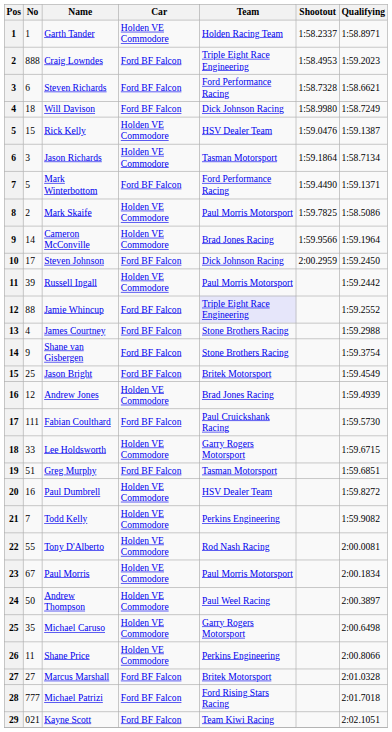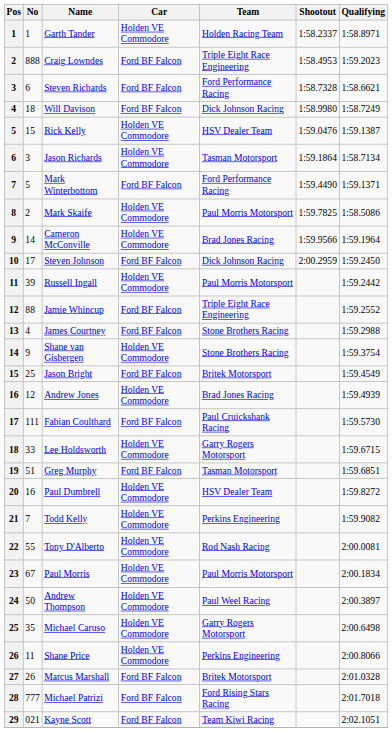Jamie Whincup | Team: lavender background -> no background
Shane van Gisbergen | Car: Ford BF Falcon -> Holden VE Commodore
Marcus Marshall | No: 27 -> 26
